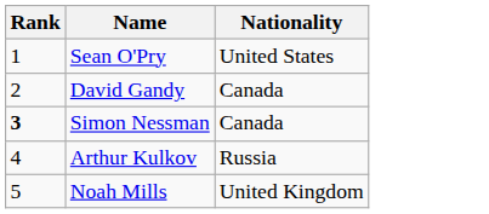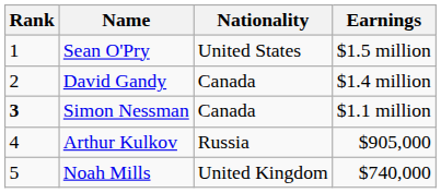+ column: Earnings | $1.5 million | $1.4 million | $1.1 million | $905,000 | $740,000
